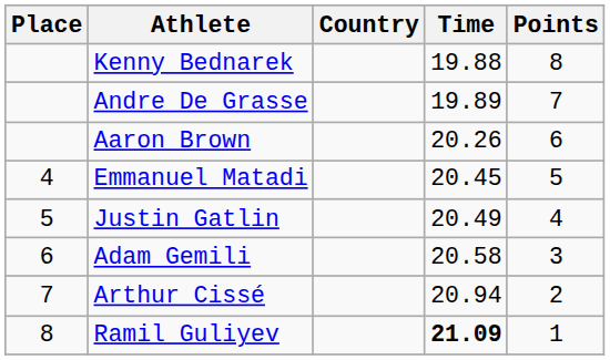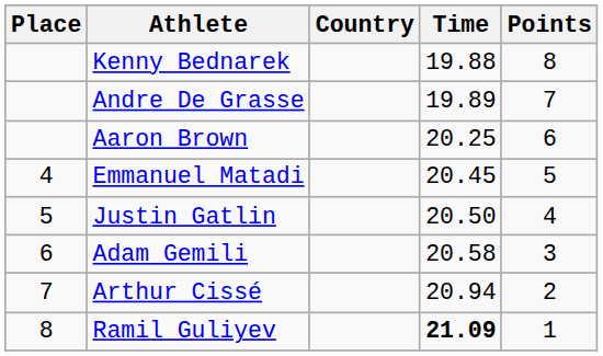Aaron Brown | Time: 20.26 -> 20.25
Justin Gatlin | Time: 20.49 -> 20.50
